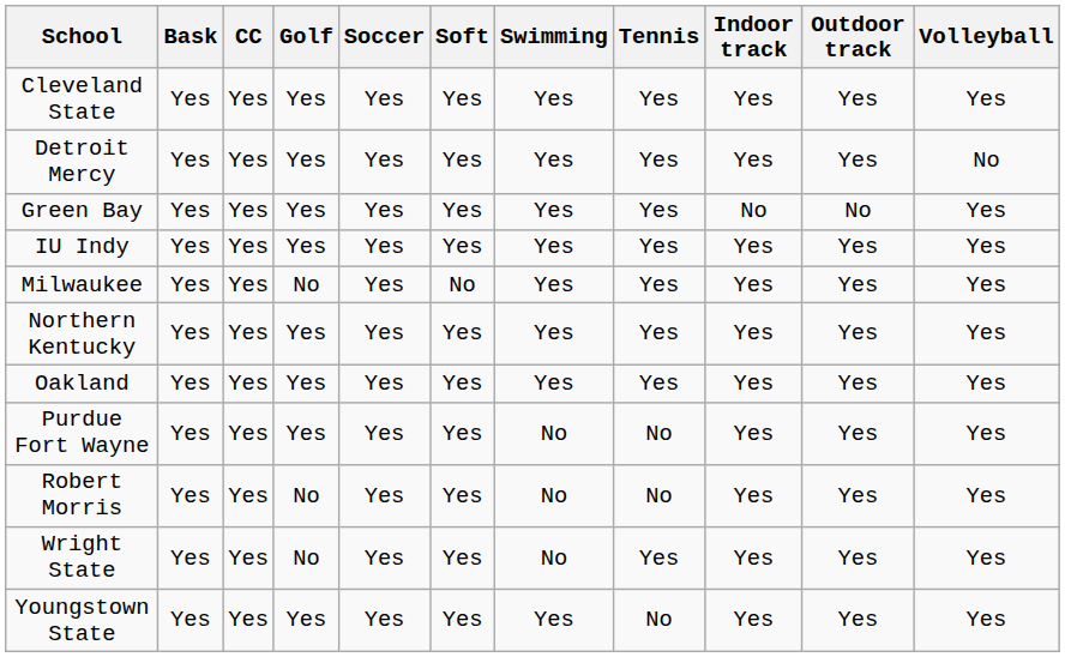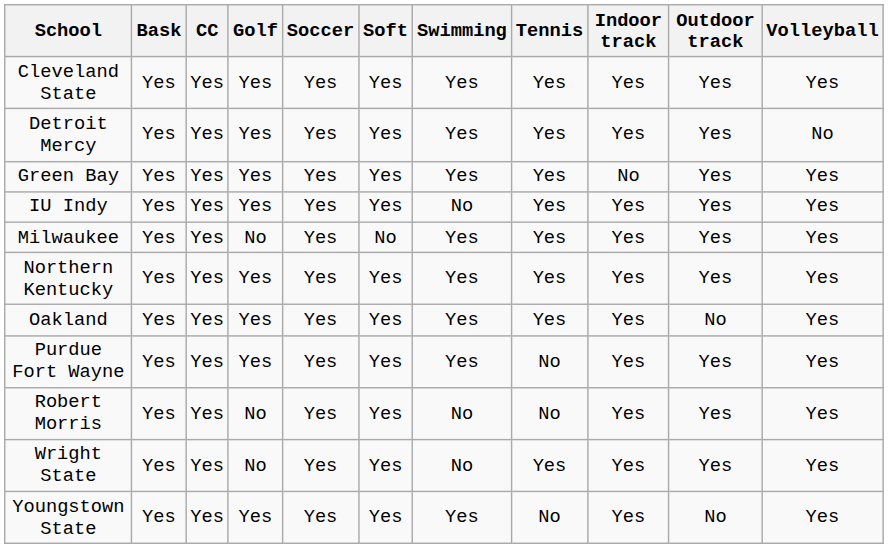Green Bay | Outdoor track: No -> Yes
IU Indy | Swimming: Yes -> No
Oakland | Outdoor track: Yes -> No
Purdue Fort Wayne | Swimming: No -> Yes
Youngstown State | Outdoor track: Yes -> No
